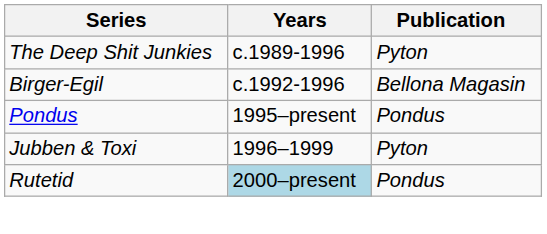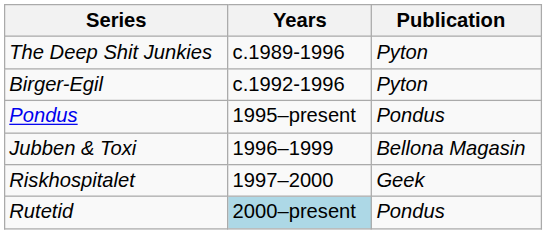Birger-Egil | Publication: Bellona Magasin -> Pyton
Jubben & Toxi | Publication: Pyton -> Bellona Magasin
+ row: Riskhospitalet | 1997–2000 | Geek
